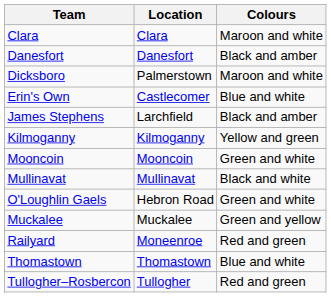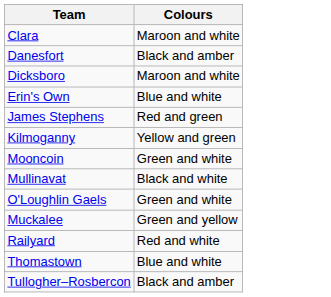- column: Location | Clara | Danesfort | Palmerstown | Castlecomer | Larchfield | Kilmoganny | Mooncoin | Mullinavat | Hebron Road | Muckalee | Moneenroe | Thomastown | Tullogher
James Stephens | Colours: Black and amber -> Red and green
Railyard | Colours: Red and green -> Red and white
Tullogher–Rosbercon | Colours: Red and green -> Black and amber
